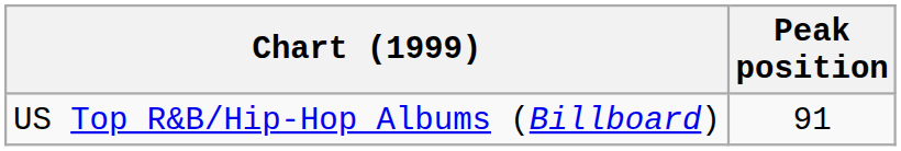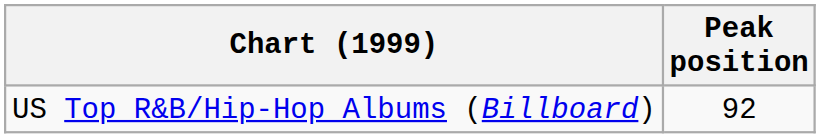US Top R&B/Hip-Hop Albums (Billboard) | Peak position: 91 -> 92
